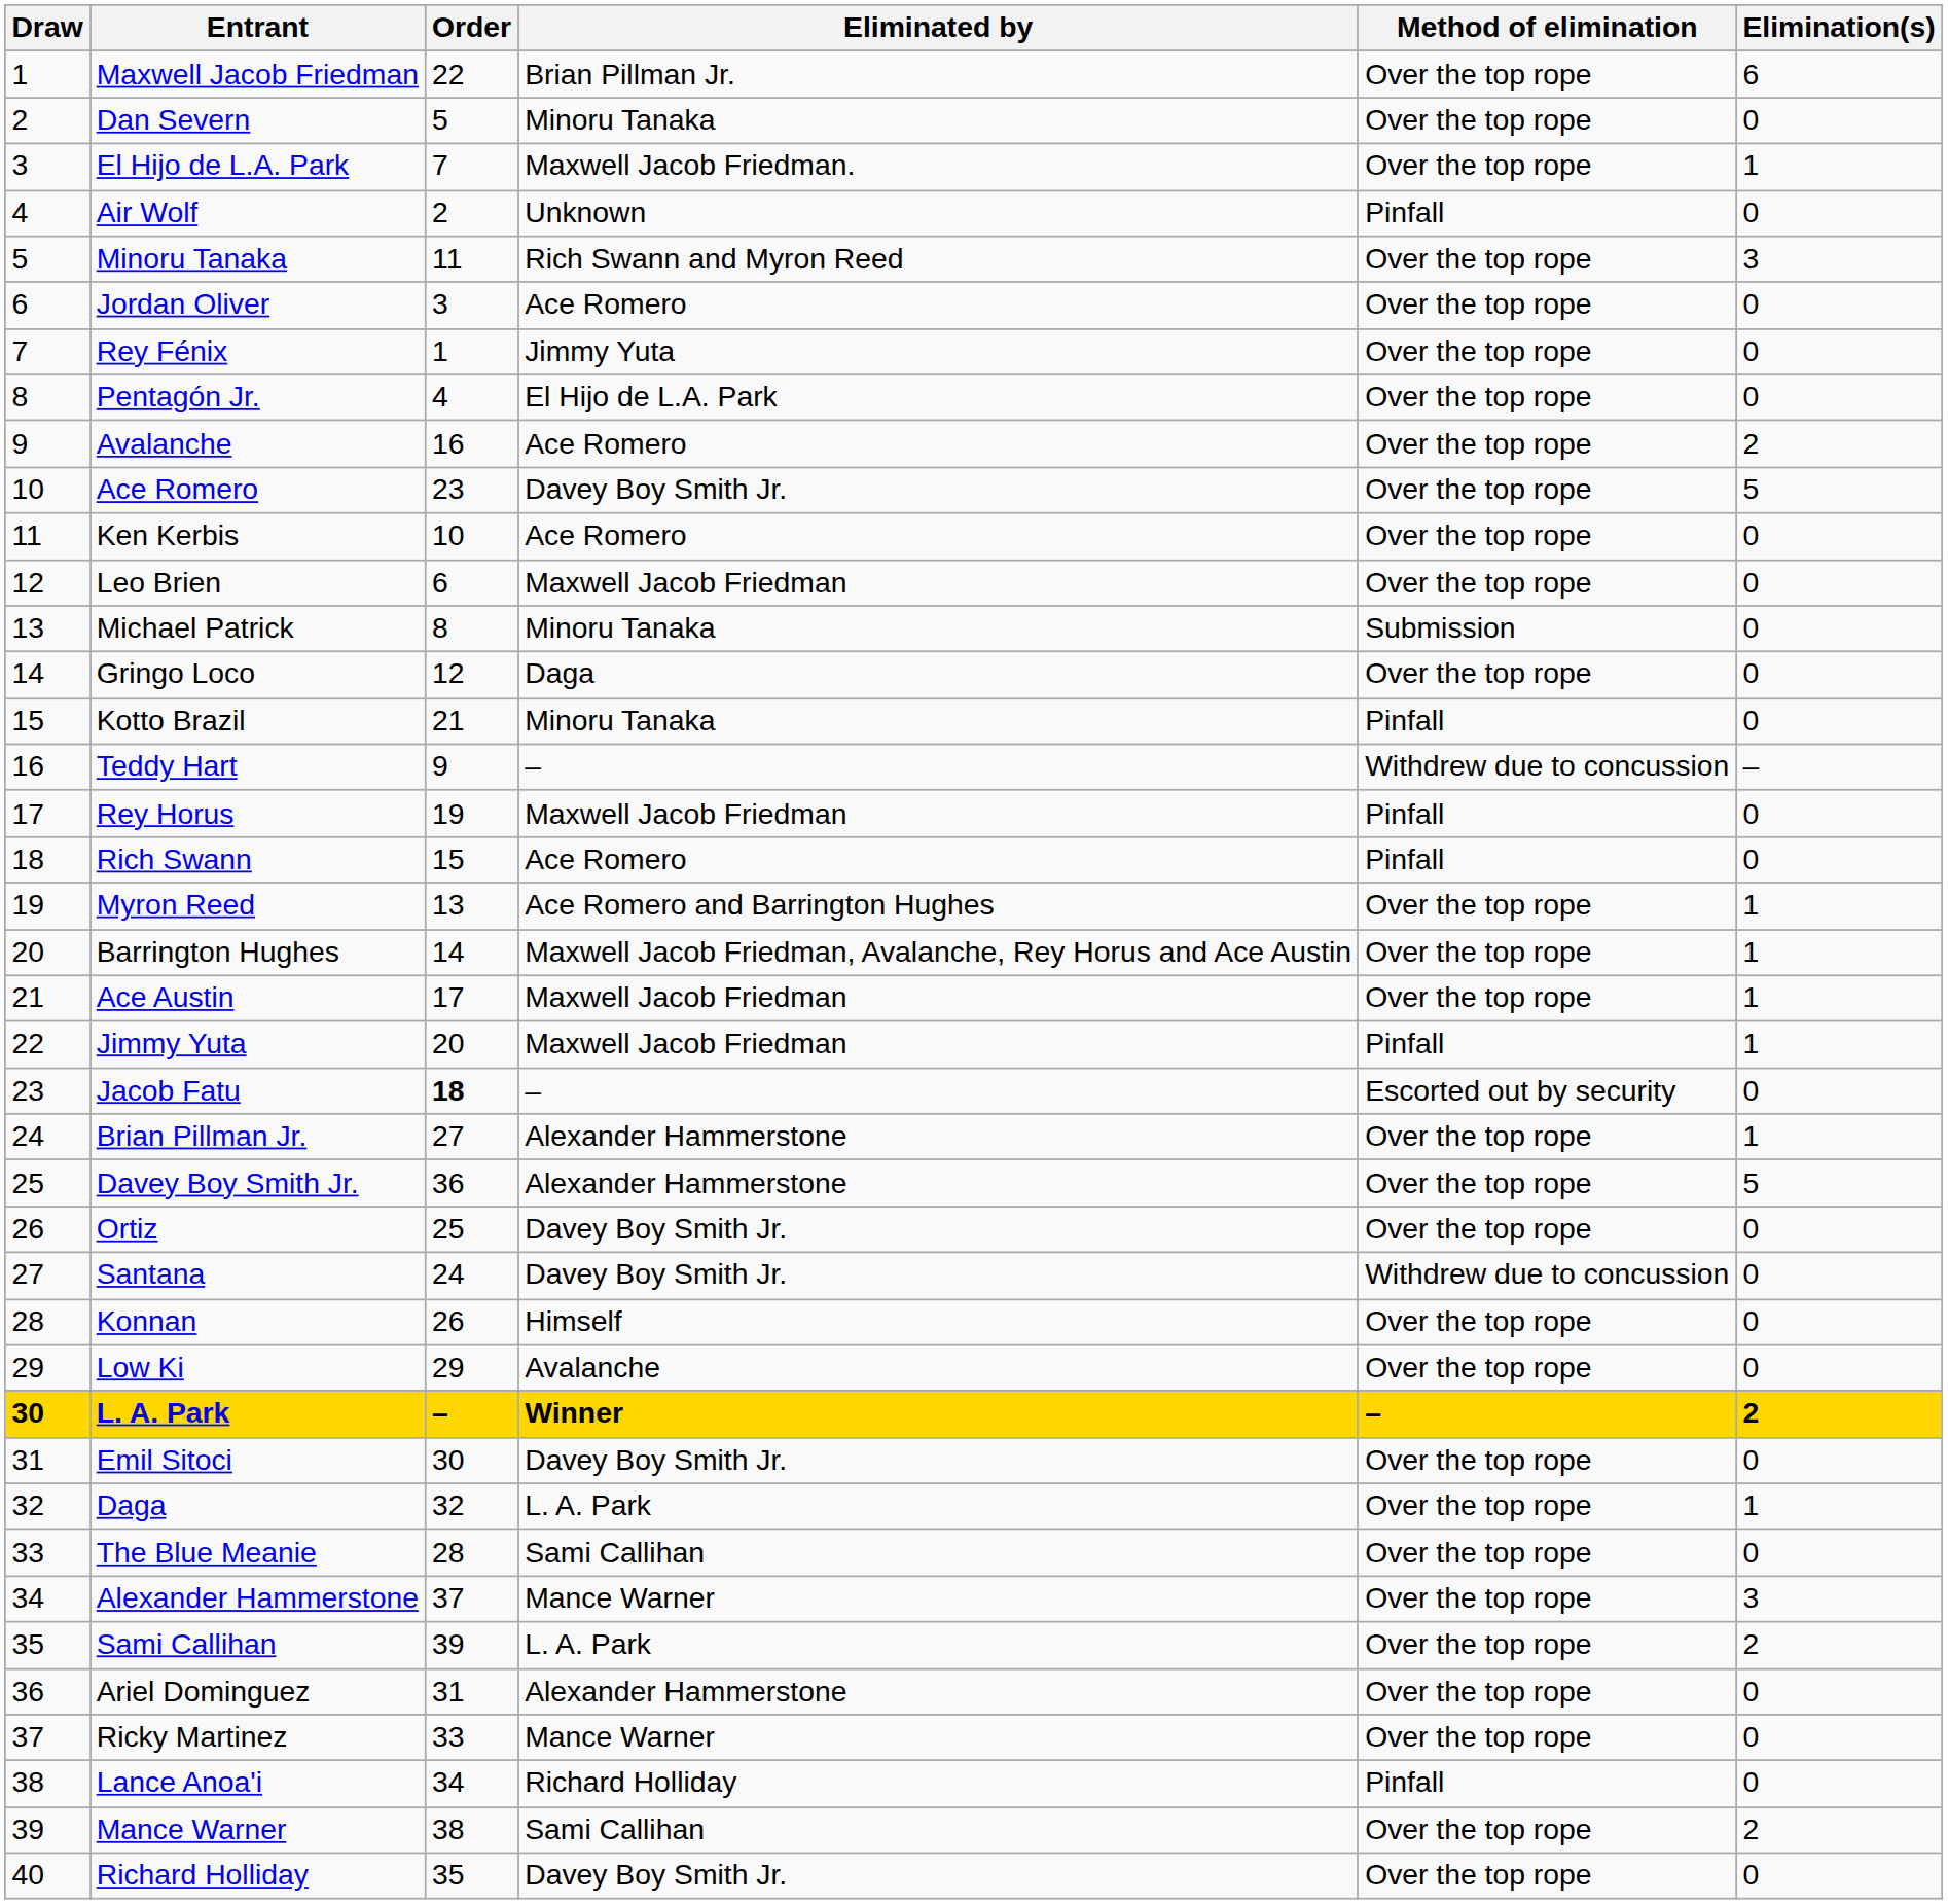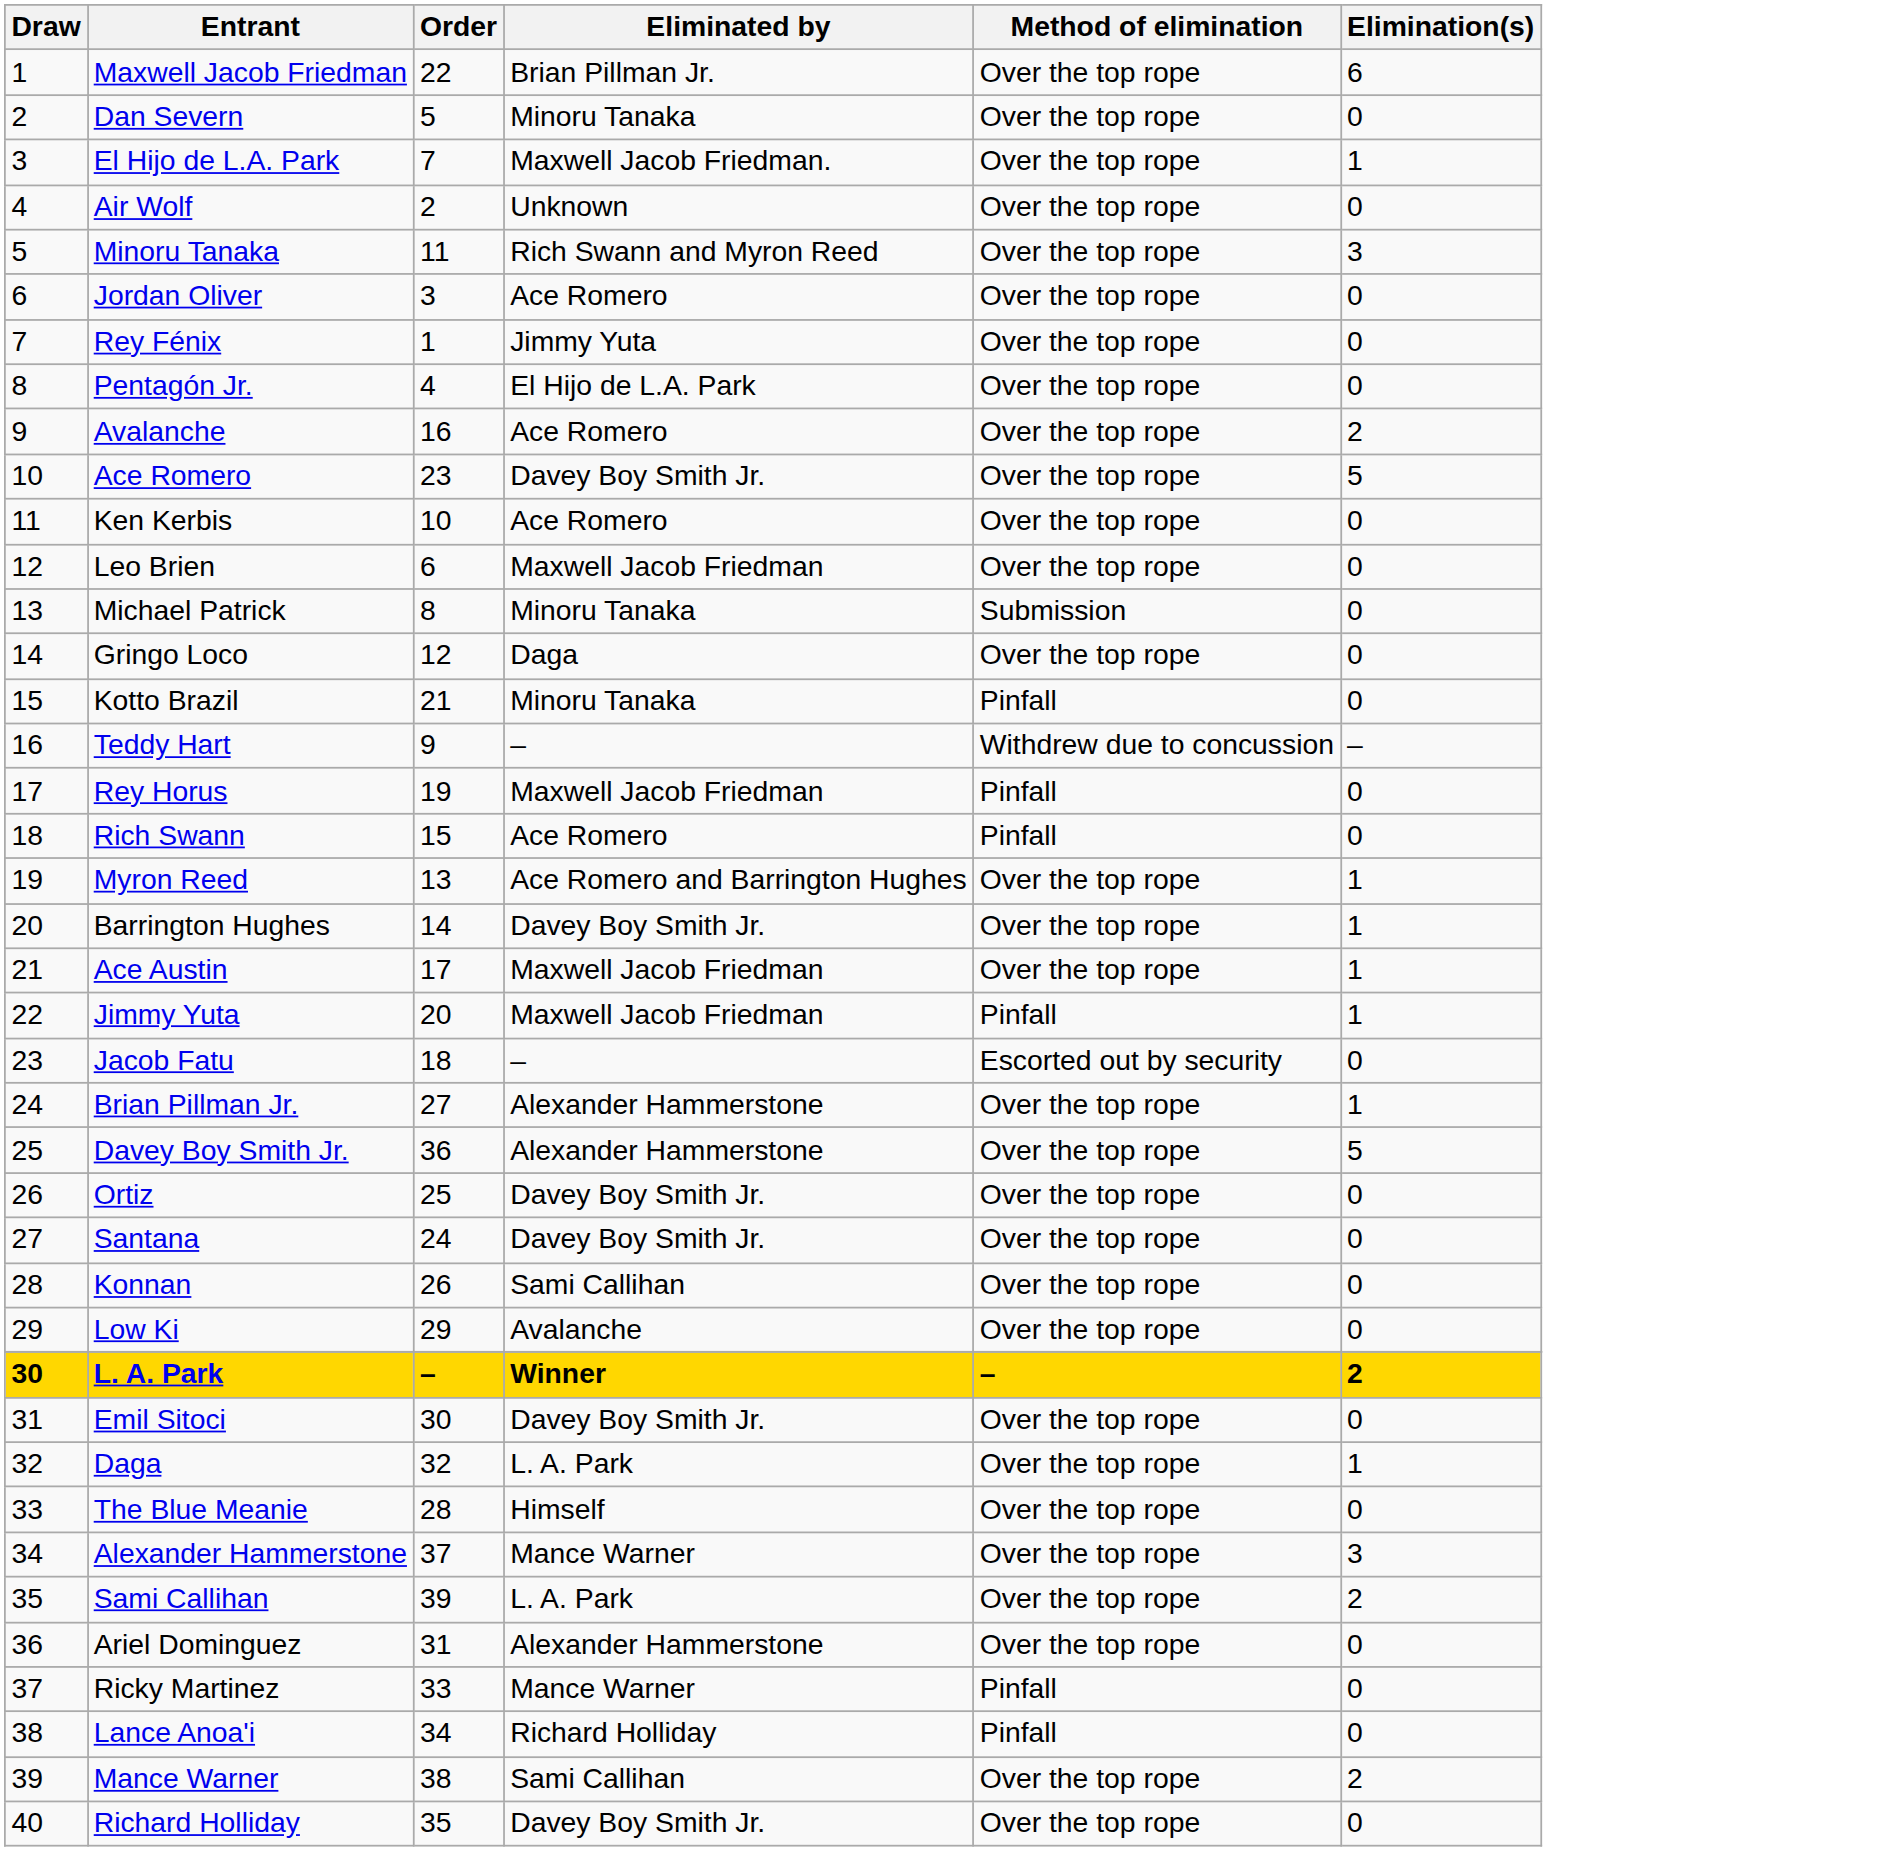Air Wolf | Method of elimination: Pinfall -> Over the top rope
Barrington Hughes | Eliminated by: Maxwell Jacob Friedman, Avalanche, Rey Horus and Ace Austin -> Davey Boy Smith Jr.
Jacob Fatu | Order: bold -> normal
Santana | Method of elimination: Withdrew due to concussion -> Over the top rope
Konnan | Eliminated by: Himself -> Sami Callihan
The Blue Meanie | Eliminated by: Sami Callihan -> Himself
Ricky Martinez | Method of elimination: Over the top rope -> Pinfall
